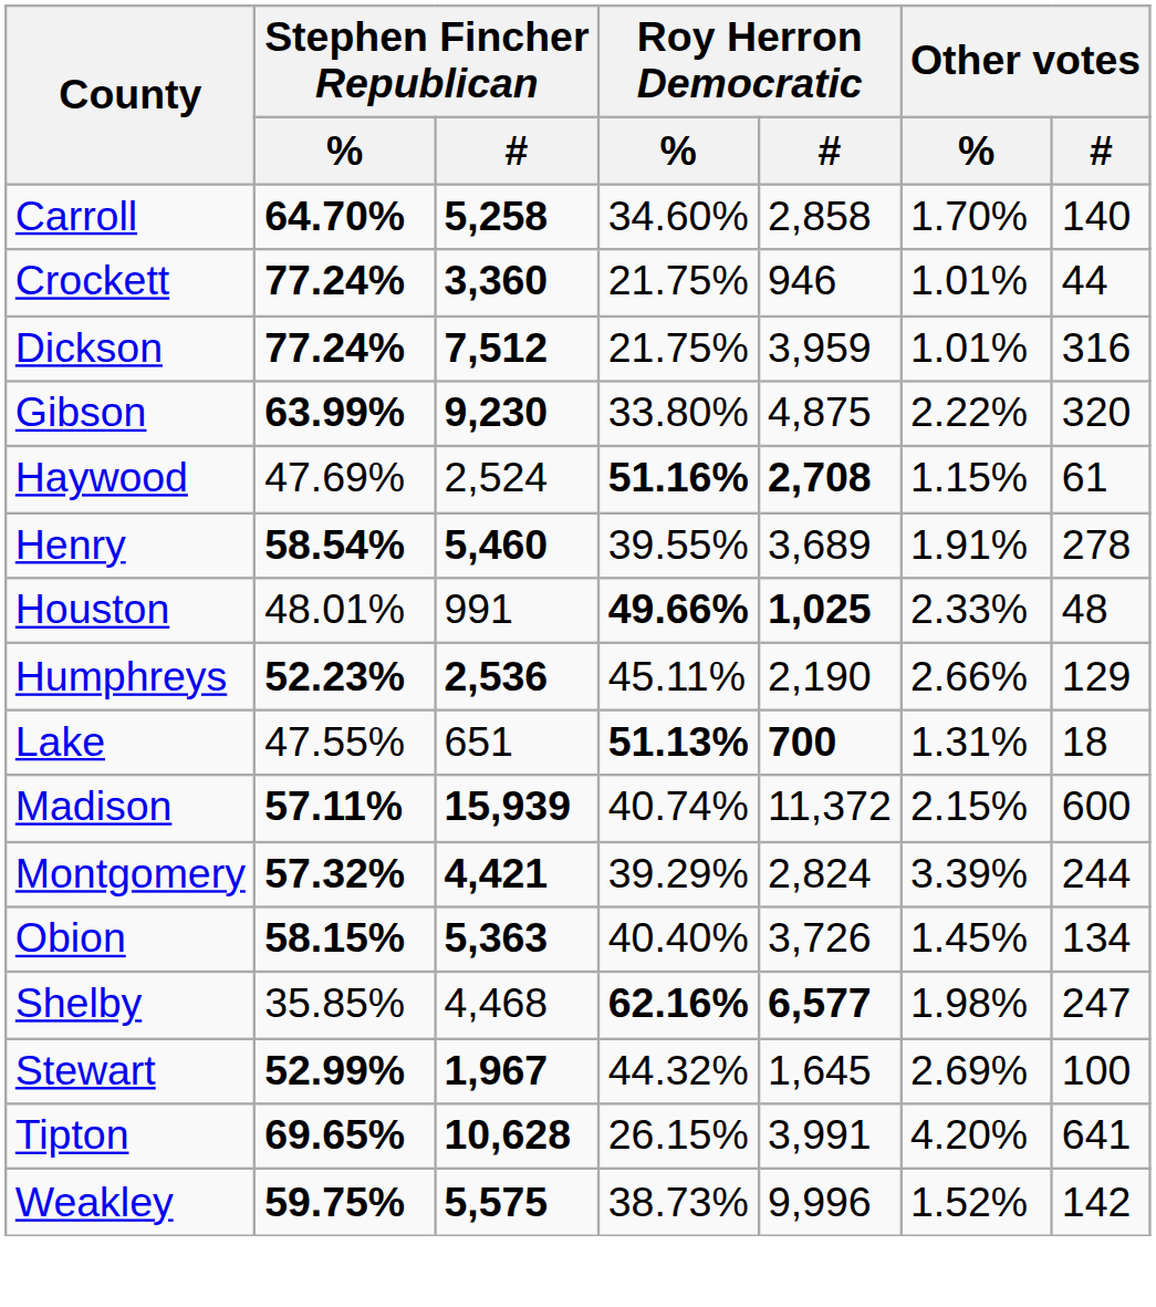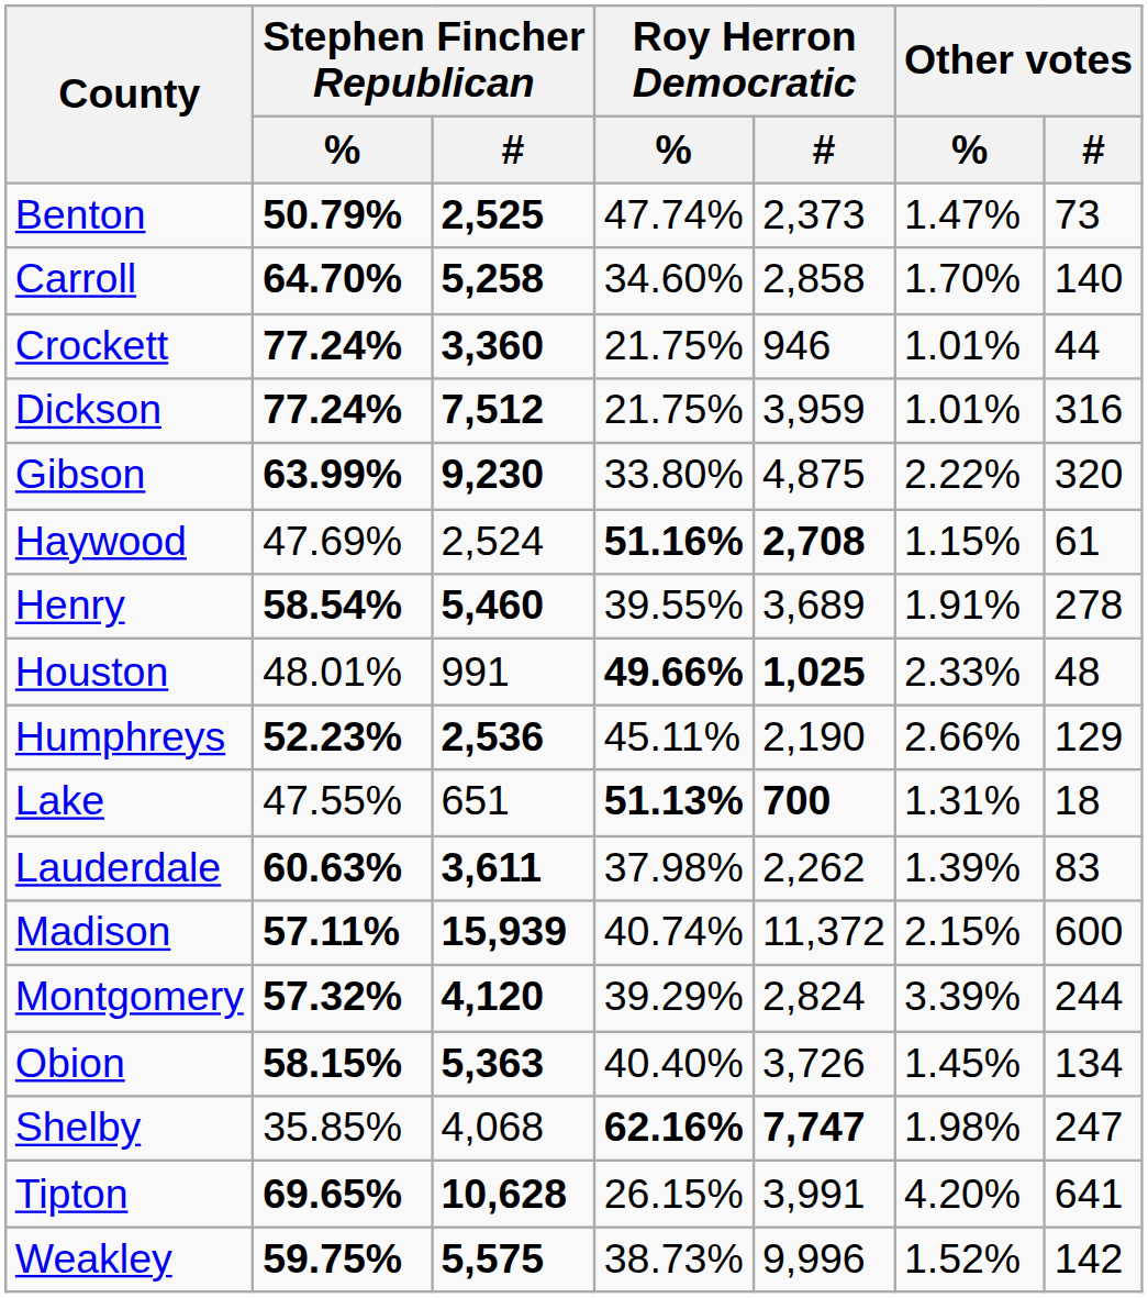+ row: Benton | 50.79% | 2,525 | 47.74% | 2,373 | 1.47% | 73
+ row: Lauderdale | 60.63% | 3,611 | 37.98% | 2,262 | 1.39% | 83
Montgomery | Stephen Fincher Republican / #: 4,421 -> 4,120
Shelby | Stephen Fincher Republican / #: 4,468 -> 4,068
Shelby | Roy Herron Democratic / #: 6,577 -> 7,747
- row: Stewart | 52.99% | 1,967 | 44.32% | 1,645 | 2.69% | 100
